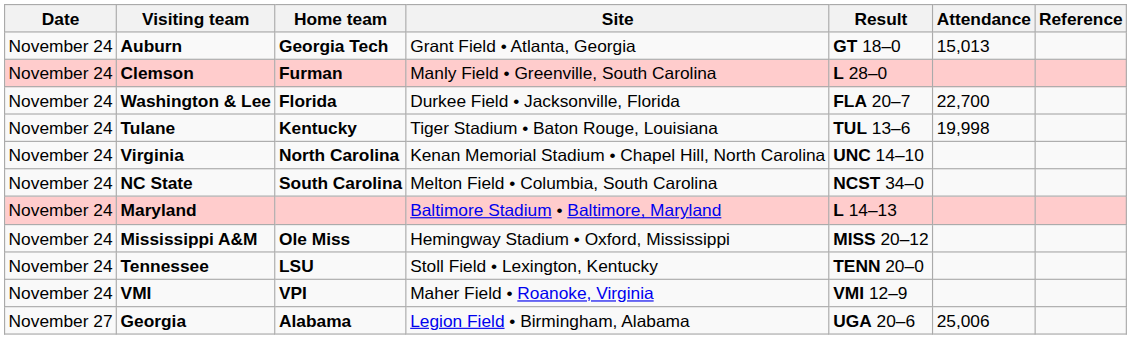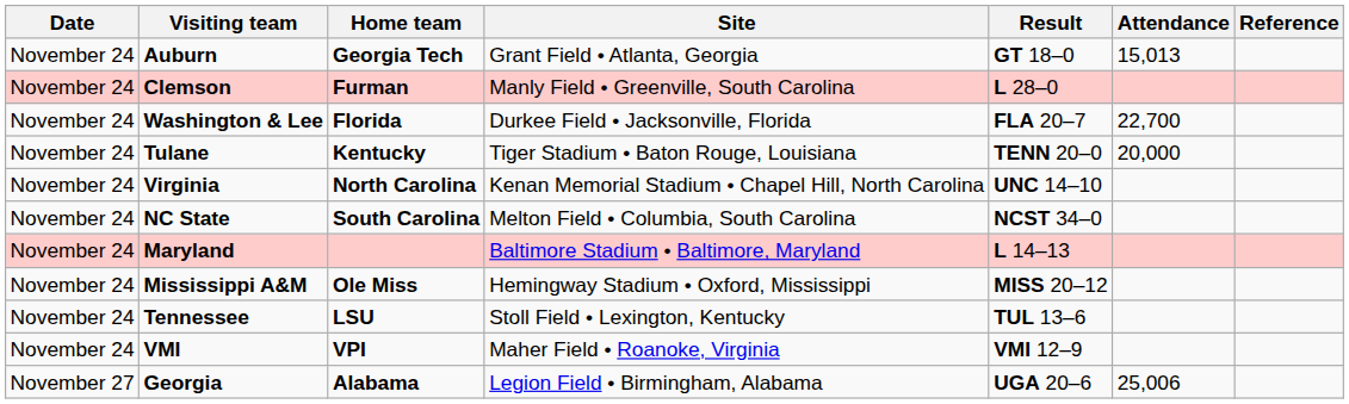Tulane | Result: TUL 13–6 -> TENN 20–0
Tulane | Attendance: 19,998 -> 20,000
Tennessee | Result: TENN 20–0 -> TUL 13–6
